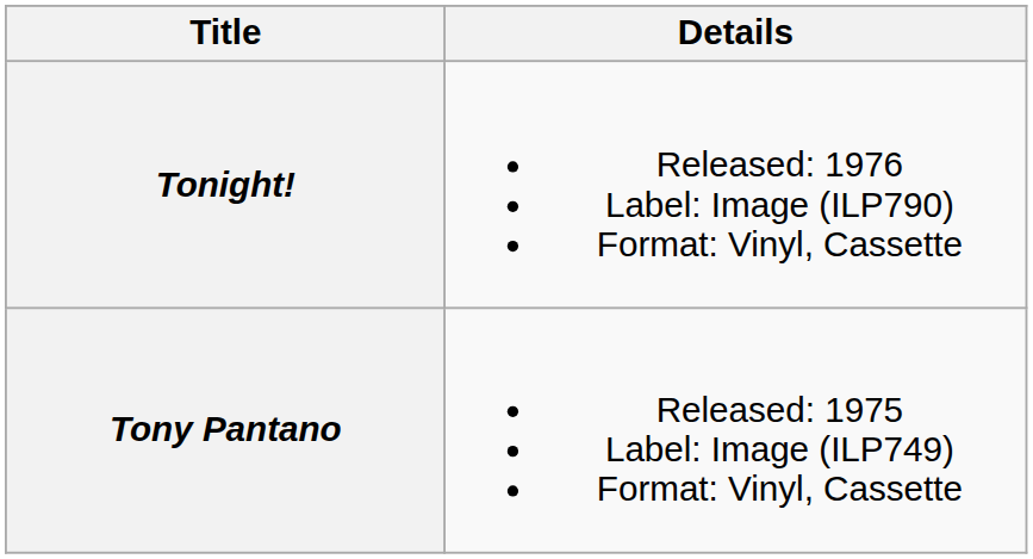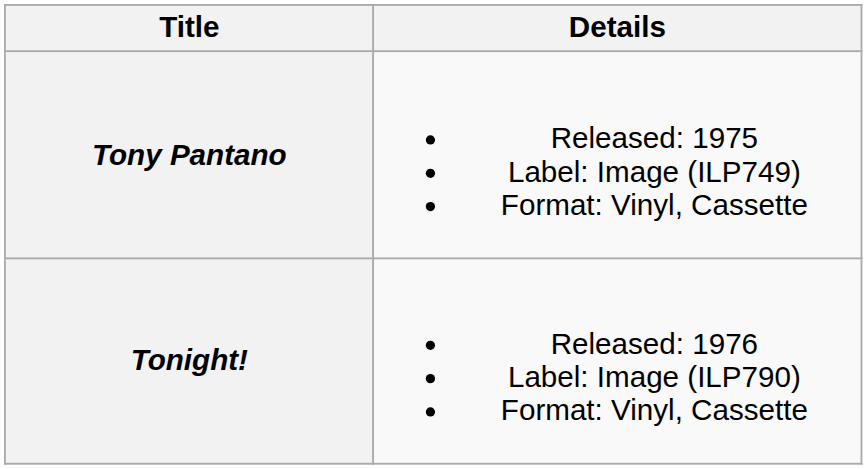rows swapped: Tony Pantano <-> Tonight!
